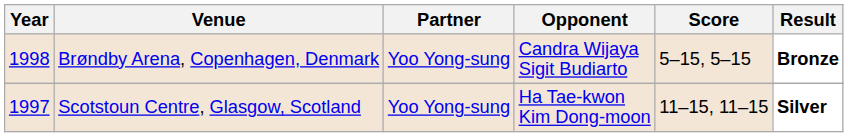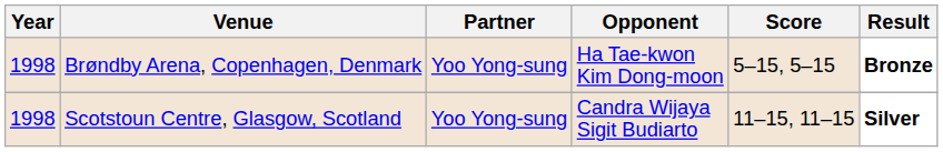Brøndby Arena, Copenhagen, Denmark | Opponent: Candra Wijaya Sigit Budiarto -> Ha Tae-kwon Kim Dong-moon
Scotstoun Centre, Glasgow, Scotland | Year: 1997 -> 1998
Scotstoun Centre, Glasgow, Scotland | Opponent: Ha Tae-kwon Kim Dong-moon -> Candra Wijaya Sigit Budiarto
